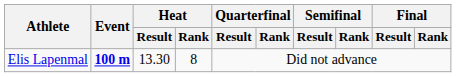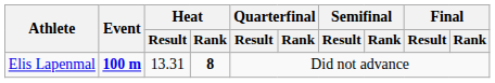Elis Lapenmal | Heat / Result: 13.30 -> 13.31
Elis Lapenmal | Heat / Rank: normal -> bold
